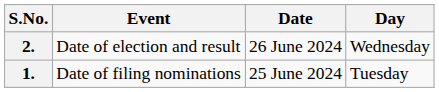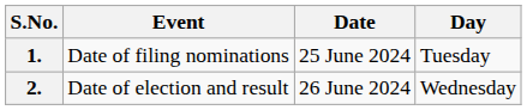rows swapped: 1. <-> 2.
